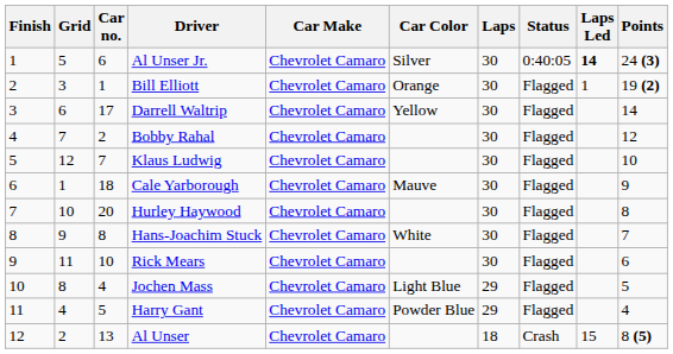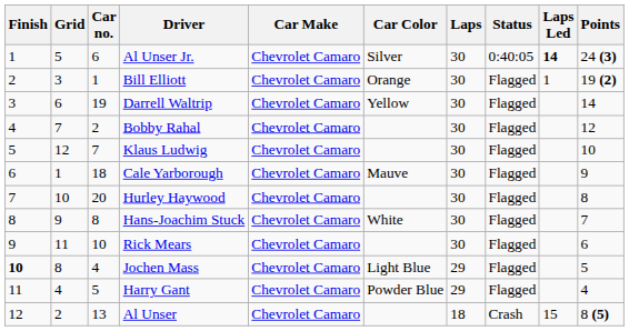Darrell Waltrip | Car no.: 17 -> 19
Jochen Mass | Finish: normal -> bold
